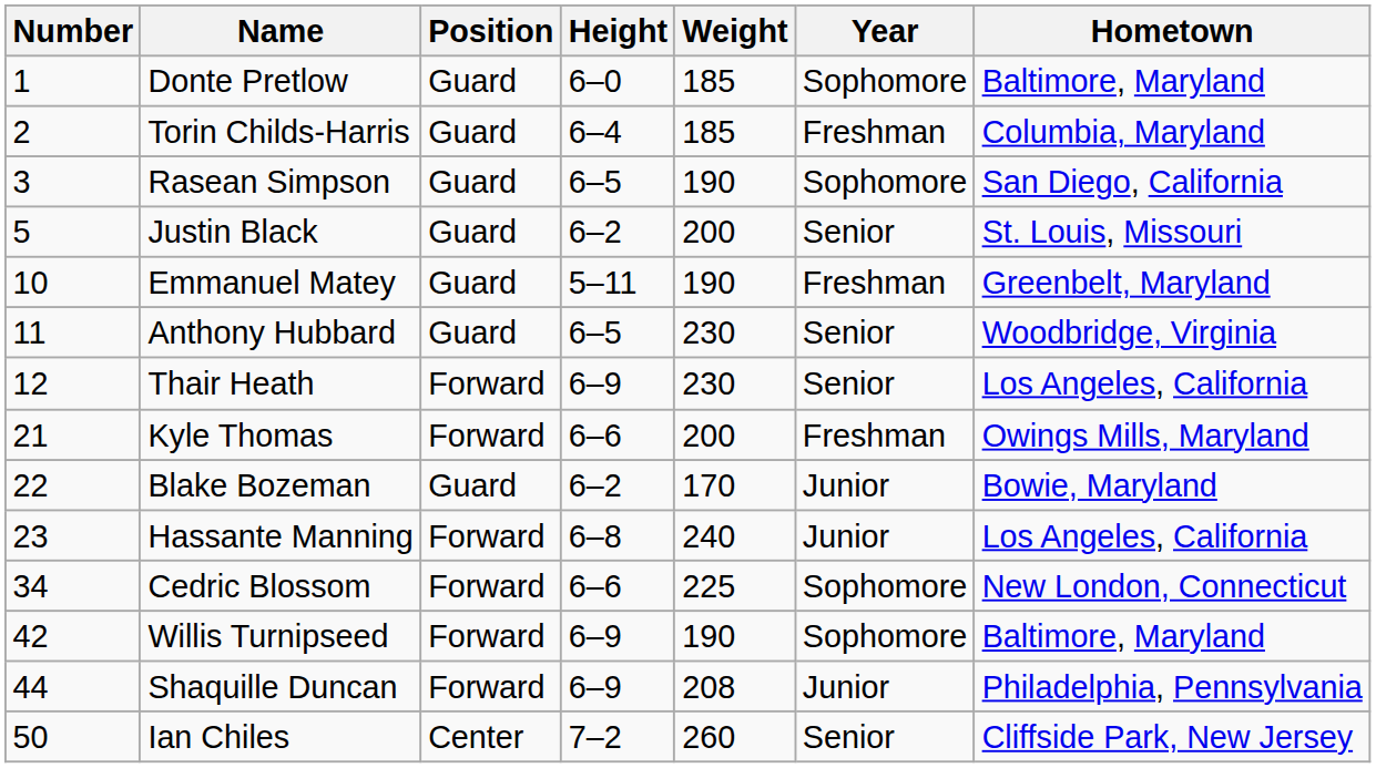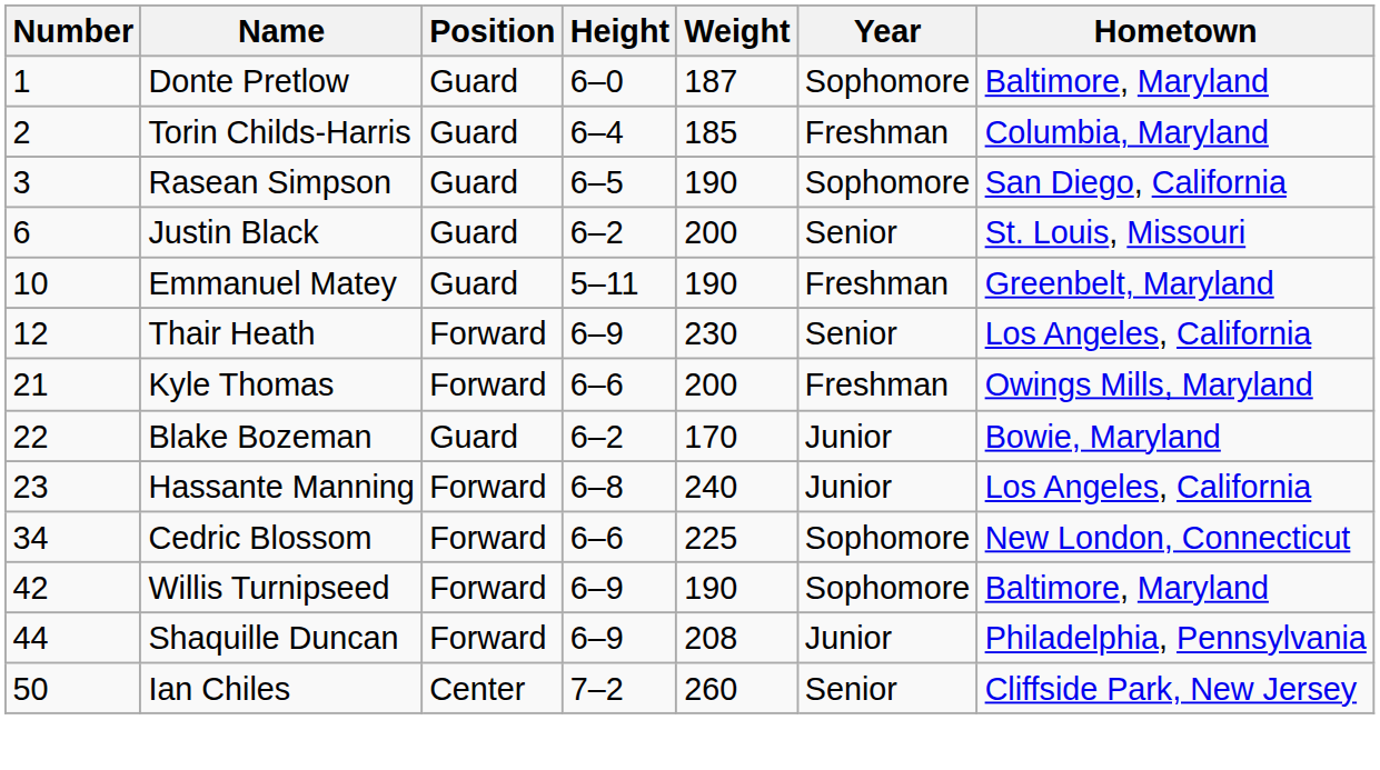Donte Pretlow | Weight: 185 -> 187
Justin Black | Number: 5 -> 6
- row: 11 | Anthony Hubbard | Guard | 6–5 | 230 | Senior | Woodbridge, Virginia
